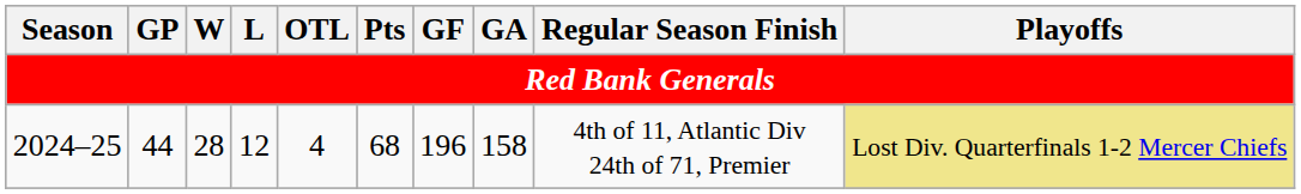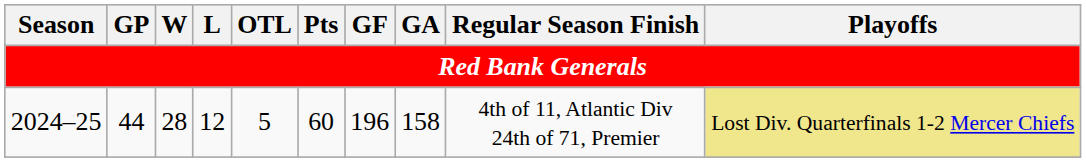2024–25 | OTL: 4 -> 5
2024–25 | Pts: 68 -> 60
